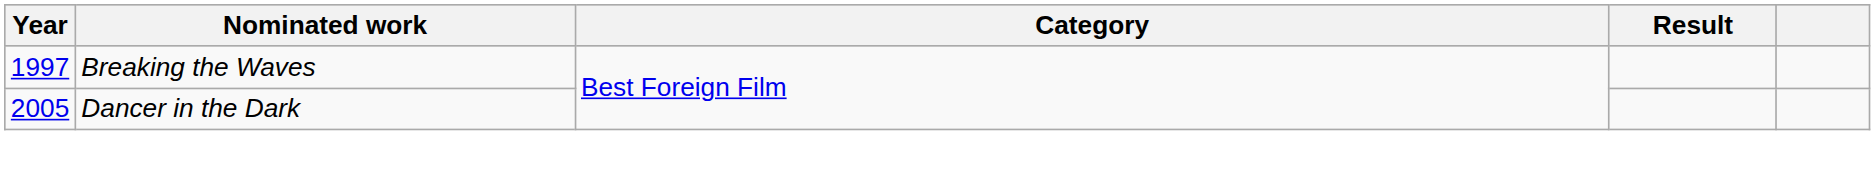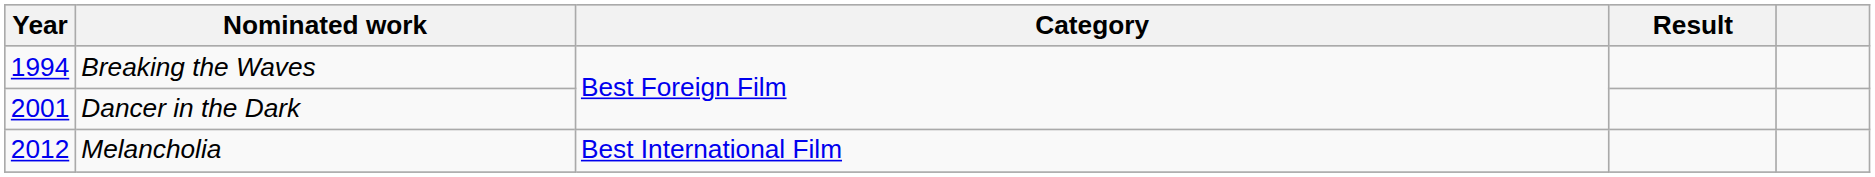Breaking the Waves | Year: 1997 -> 1994
Dancer in the Dark | Year: 2005 -> 2001
+ row: 2012 | Melancholia | Best International Film
